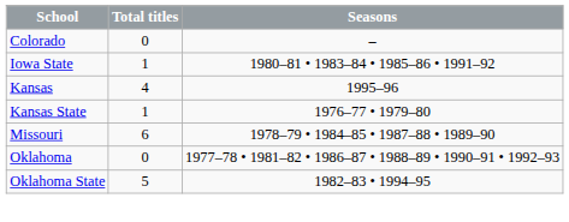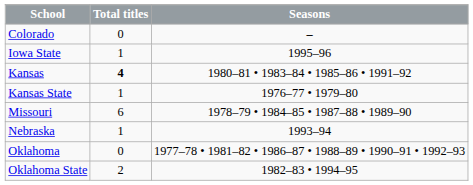Iowa State | Seasons: 1980–81 • 1983–84 • 1985–86 • 1991–92 -> 1995–96
Kansas | Total titles: normal -> bold
Kansas | Seasons: 1995–96 -> 1980–81 • 1983–84 • 1985–86 • 1991–92
+ row: Nebraska | 1 | 1993–94
Oklahoma State | Total titles: 5 -> 2
